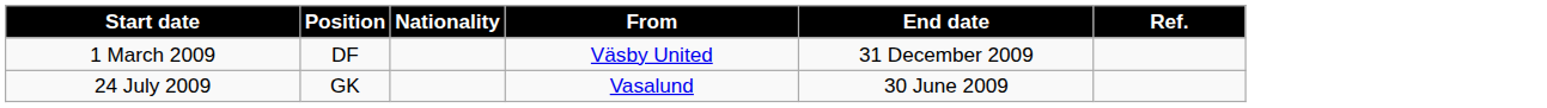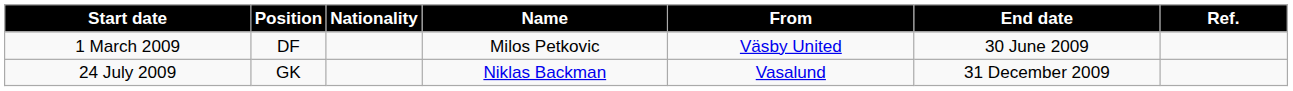+ column: Name | Milos Petkovic | Niklas Backman
1 March 2009 | End date: 31 December 2009 -> 30 June 2009
24 July 2009 | End date: 30 June 2009 -> 31 December 2009
